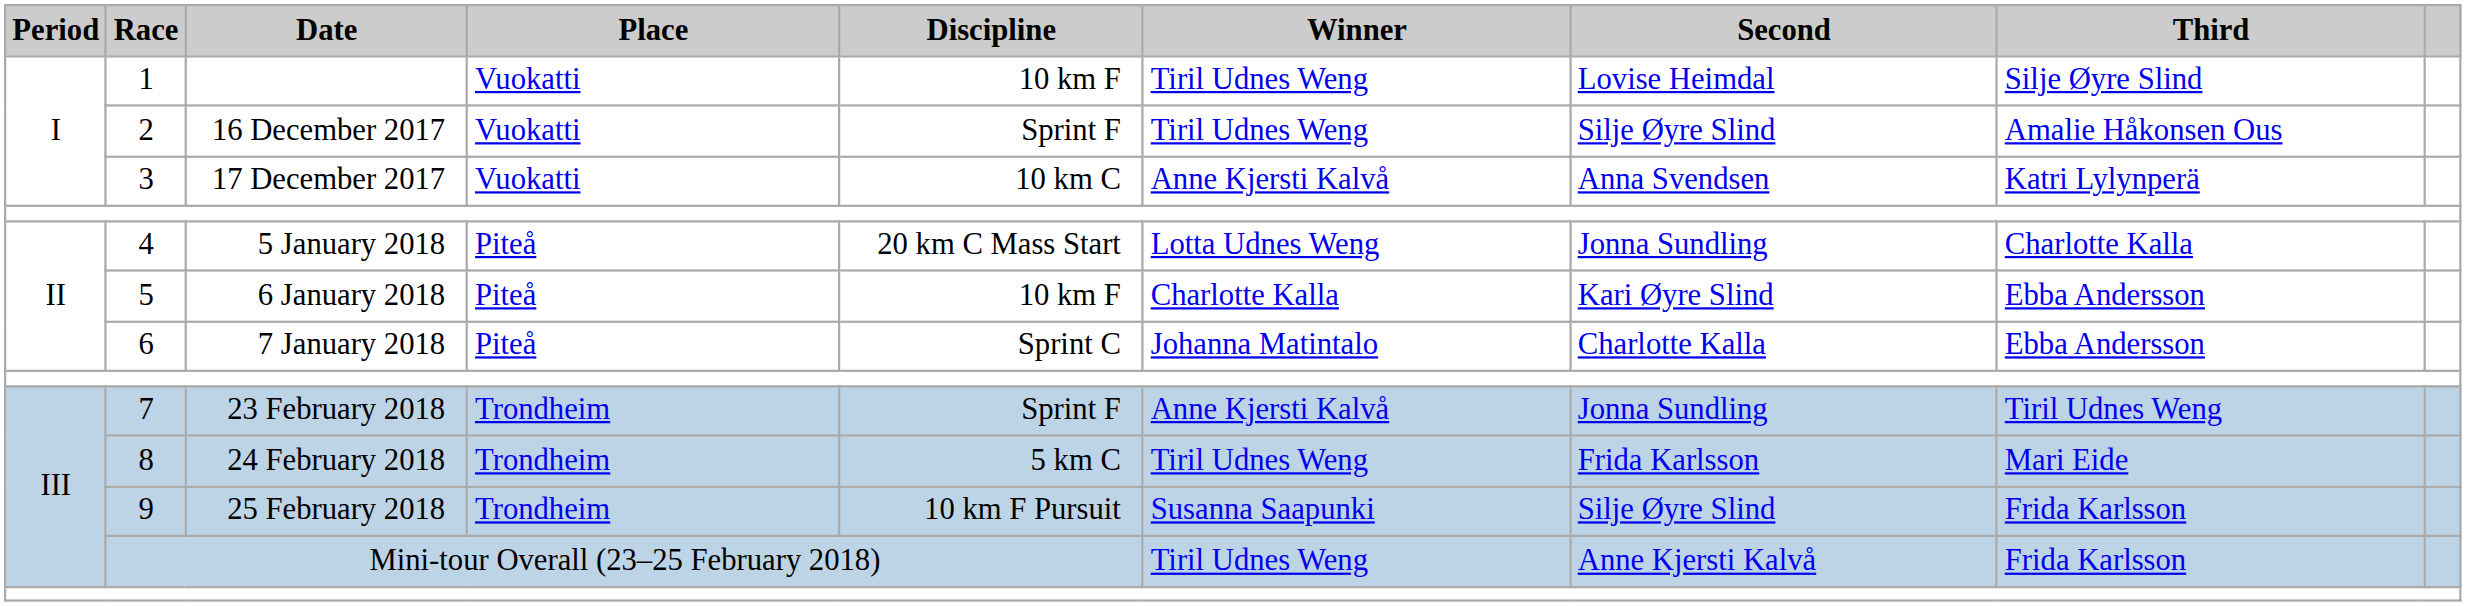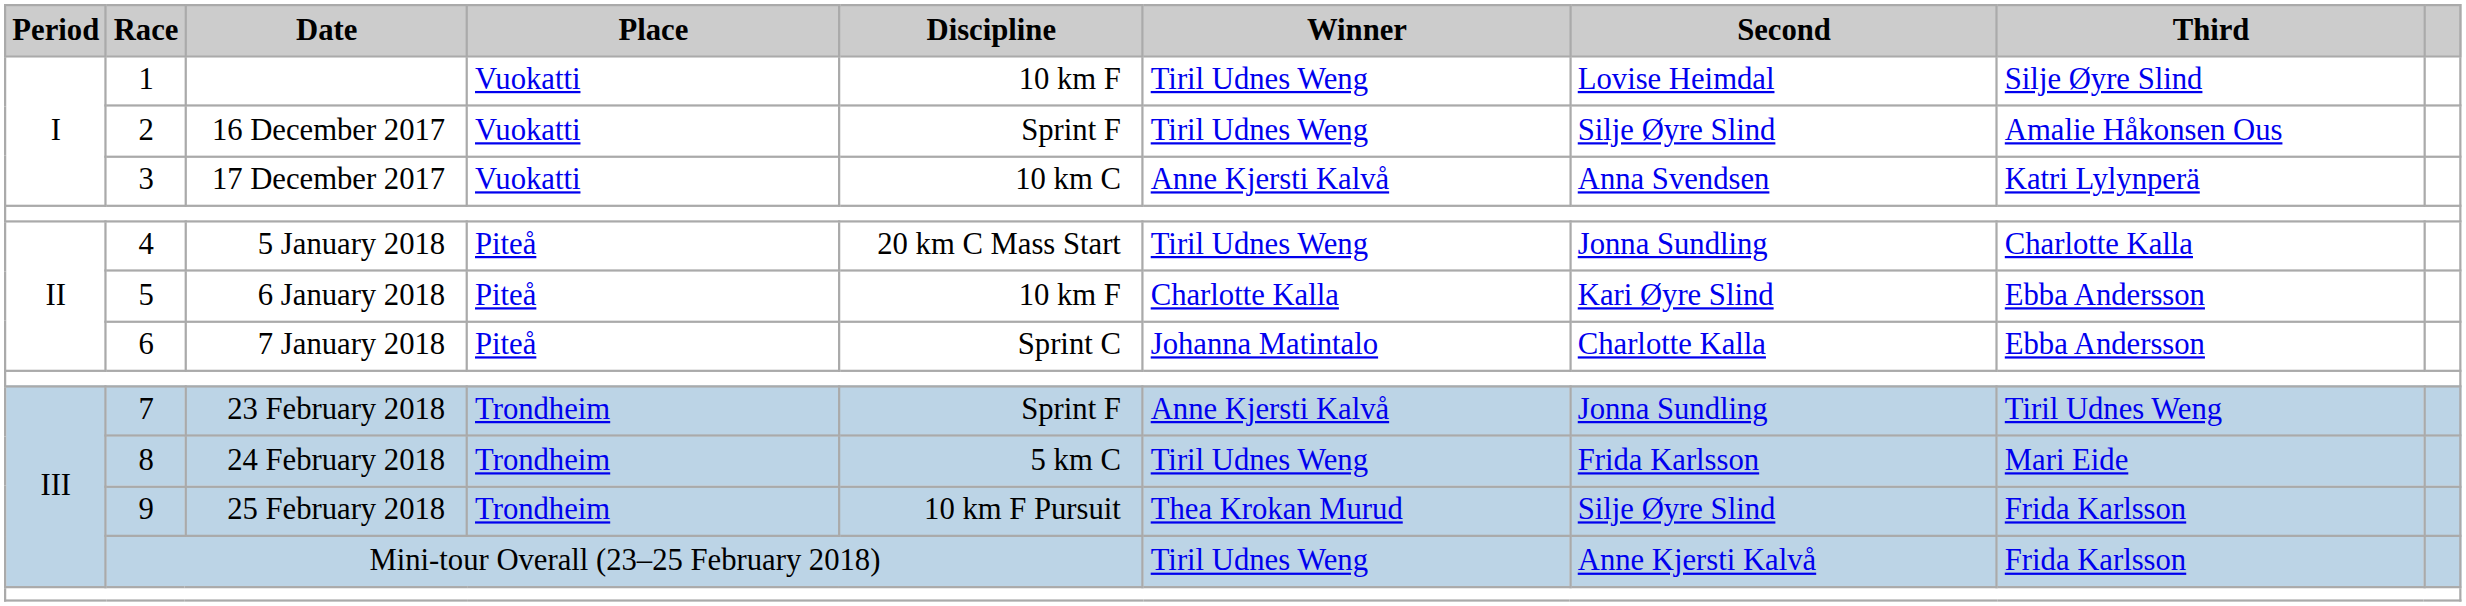4 | Winner: Lotta Udnes Weng -> Tiril Udnes Weng
9 | Winner: Susanna Saapunki -> Thea Krokan Murud
